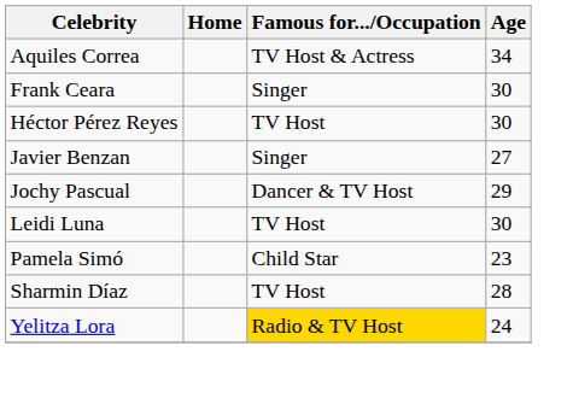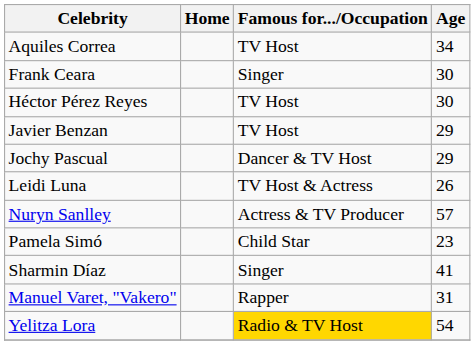Aquiles Correa | Famous for.../Occupation: TV Host & Actress -> TV Host
Javier Benzan | Famous for.../Occupation: Singer -> TV Host
Javier Benzan | Age: 27 -> 29
Leidi Luna | Famous for.../Occupation: TV Host -> TV Host & Actress
Leidi Luna | Age: 30 -> 26
+ row: Nuryn Sanlley | Actress & TV Producer | 57
Sharmin Díaz | Famous for.../Occupation: TV Host -> Singer
Sharmin Díaz | Age: 28 -> 41
+ row: Manuel Varet, "Vakero" | Rapper | 31
Yelitza Lora | Age: 24 -> 54
